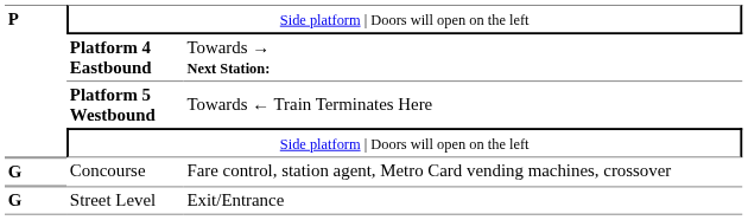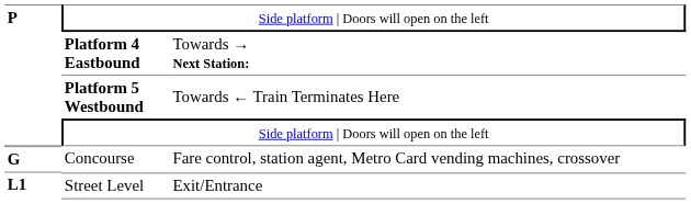Street Level | column 1: G -> L1
